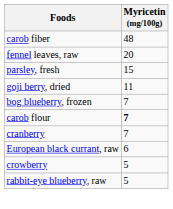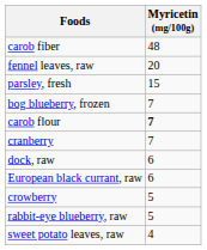- row: goji berry, dried | 11
+ row: dock, raw | 6
+ row: sweet potato leaves, raw | 4
